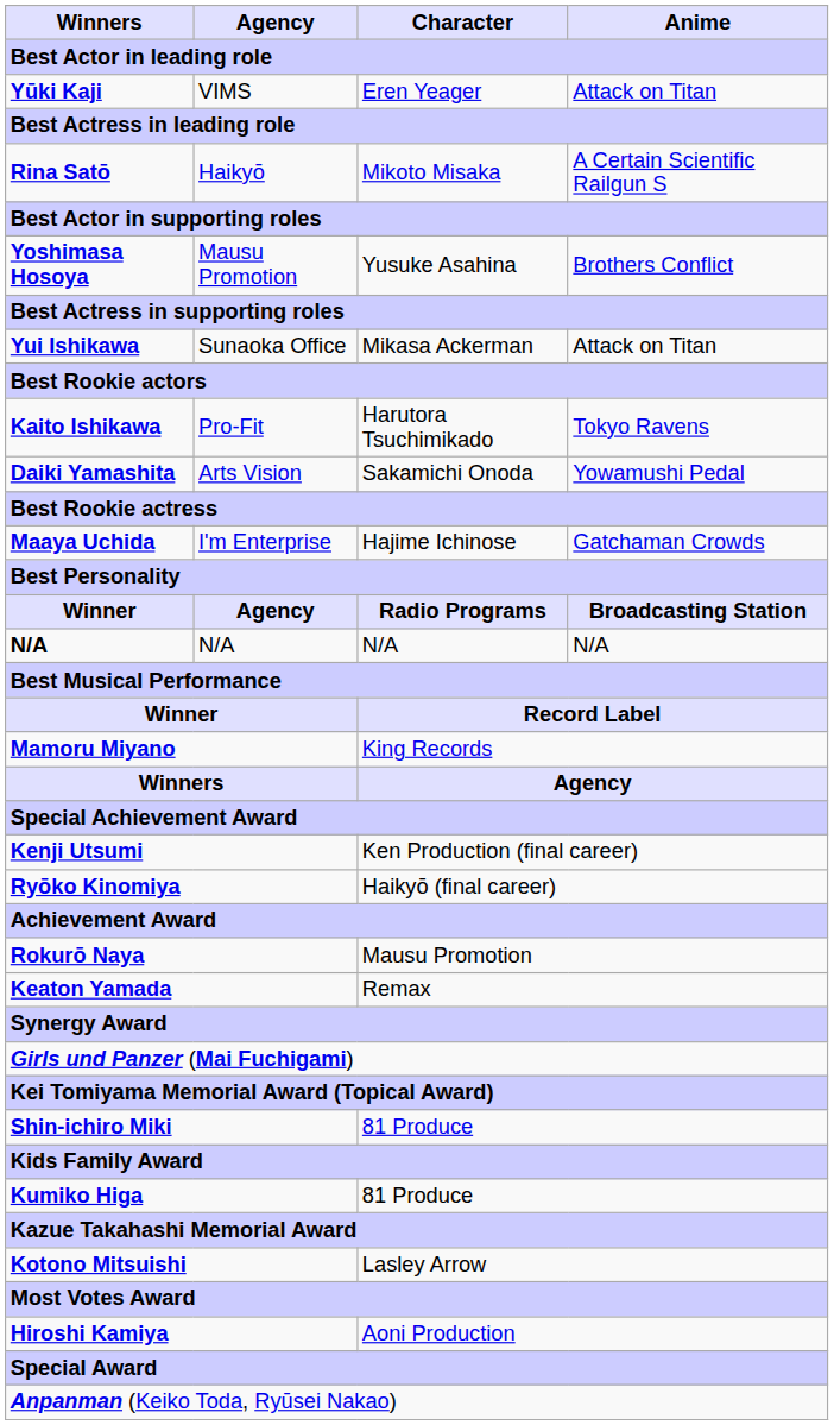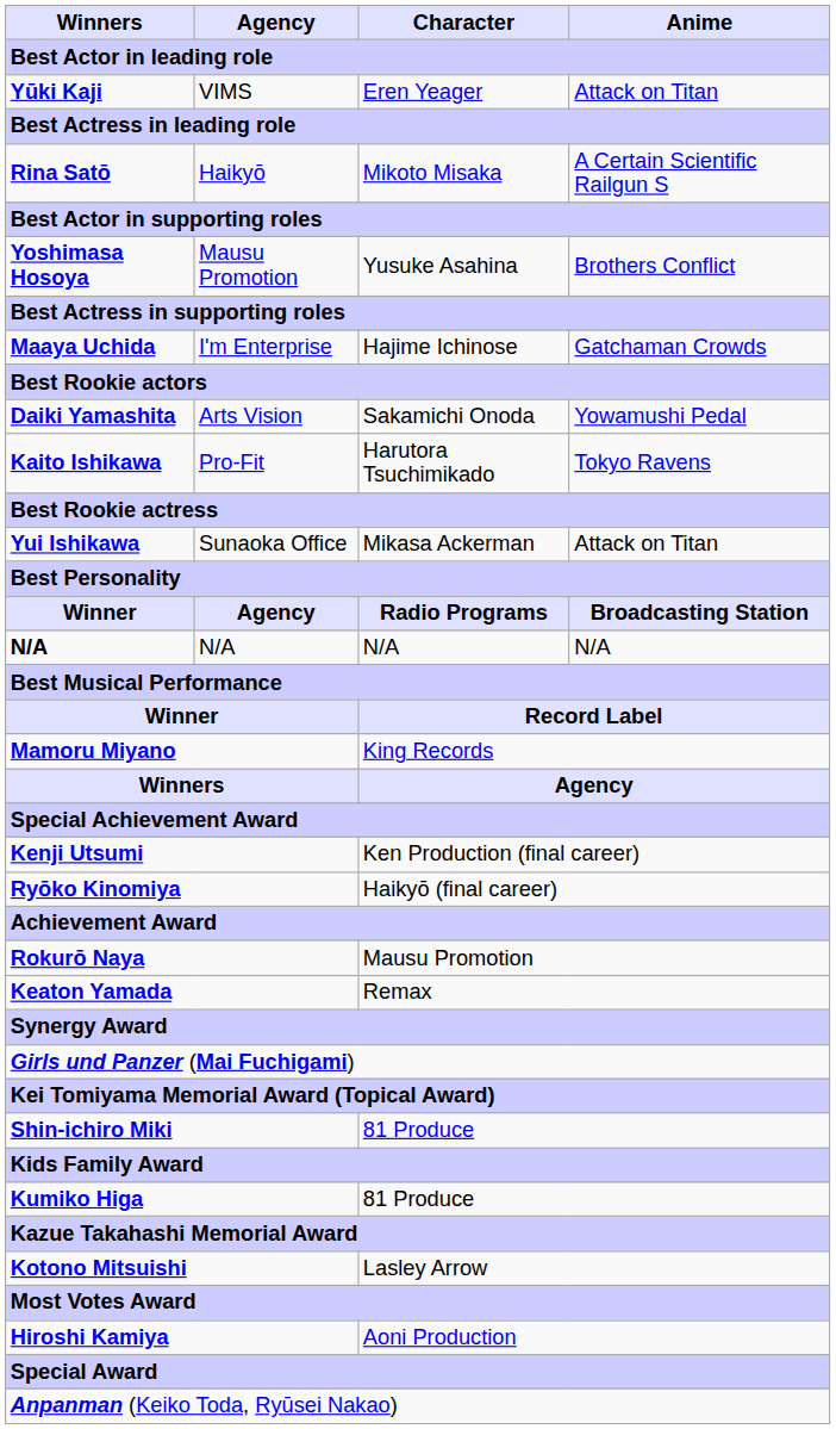rows swapped: Yui Ishikawa <-> Maaya Uchida
rows swapped: Kaito Ishikawa <-> Daiki Yamashita
